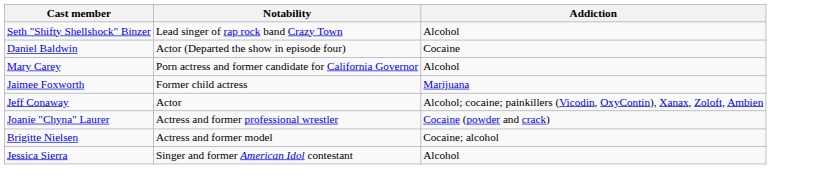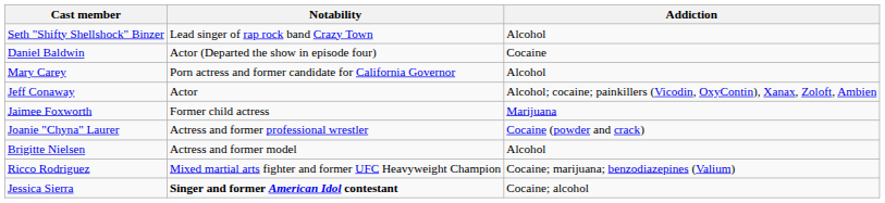rows swapped: Jeff Conaway <-> Jaimee Foxworth
Brigitte Nielsen | Addiction: Cocaine; alcohol -> Alcohol
+ row: Ricco Rodriguez | Mixed martial arts fighter and former UFC Heavyweight Champion | Cocaine; marijuana; benzodiazepines (Valium)
Jessica Sierra | Notability: normal -> bold
Jessica Sierra | Addiction: Alcohol -> Cocaine; alcohol
